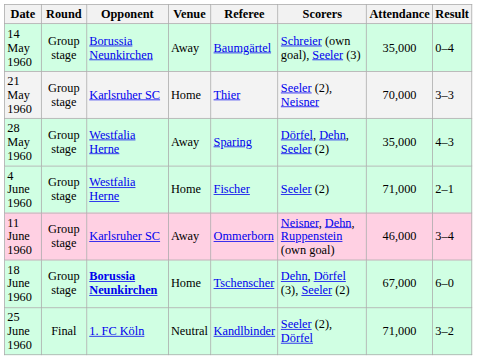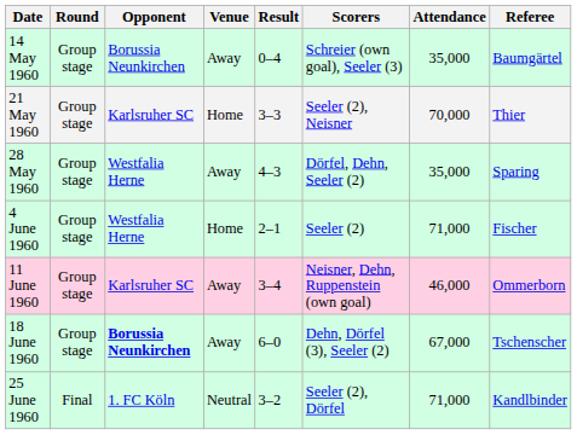columns swapped: Result <-> Referee
18 June 1960 | Venue: Home -> Away
